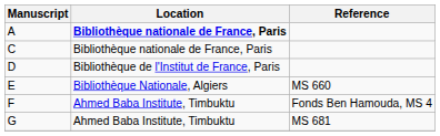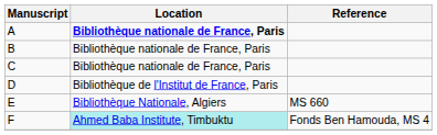+ row: B | Bibliothèque nationale de France, Paris
F | Location: no background -> paleturquoise background
- row: G | Ahmed Baba Institute, Timbuktu | MS 681
